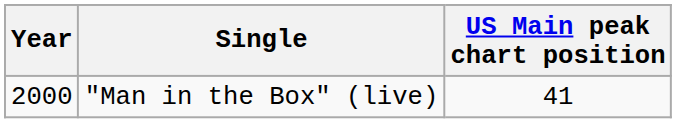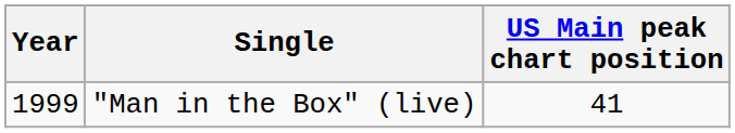"Man in the Box" (live) | Year: 2000 -> 1999
